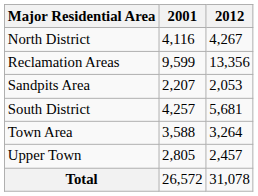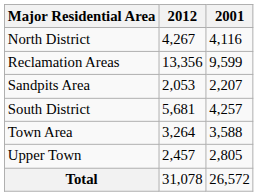columns swapped: 2001 <-> 2012
